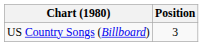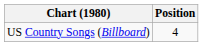US Country Songs (Billboard) | Position: 3 -> 4
